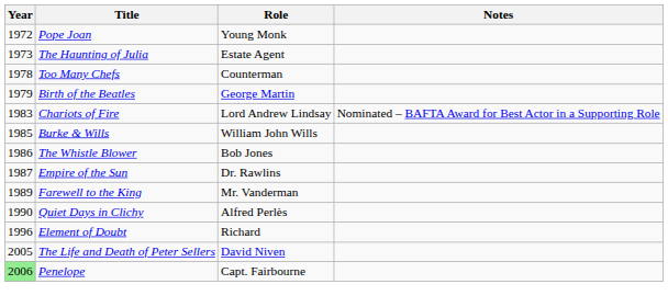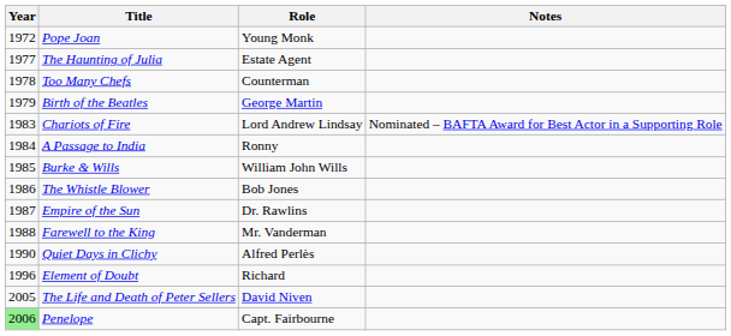The Haunting of Julia | Year: 1973 -> 1977
+ row: 1984 | A Passage to India | Ronny
Farewell to the King | Year: 1989 -> 1988
